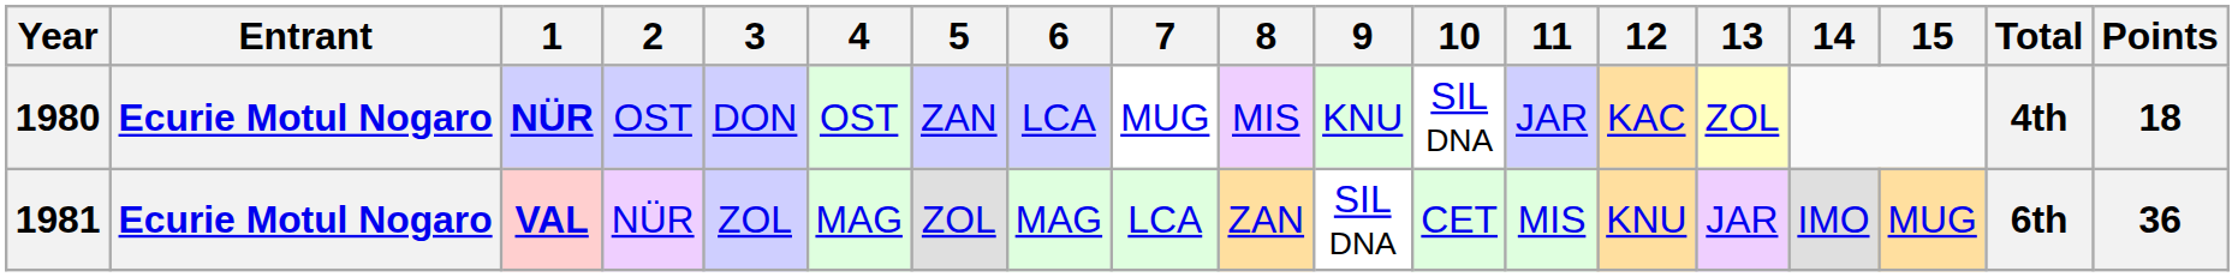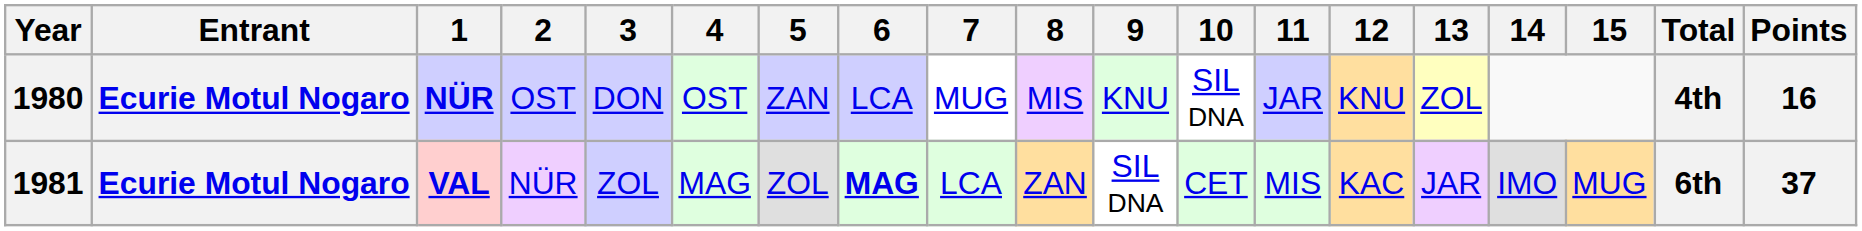1980 | 12: KAC -> KNU
1980 | Points: 18 -> 16
1981 | 6: normal -> bold
1981 | 12: KNU -> KAC
1981 | Points: 36 -> 37
